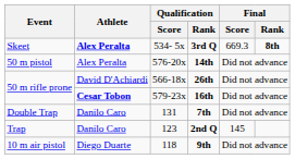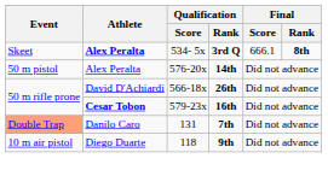3rd Q | Final / Score: 669.3 -> 666.1
7th | Event: no background -> lightsalmon background
- row: Trap | Danilo Caro | 123 | 2nd Q | 145
